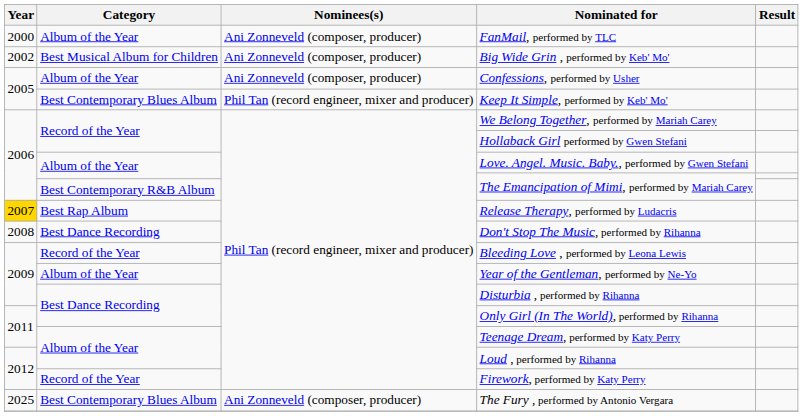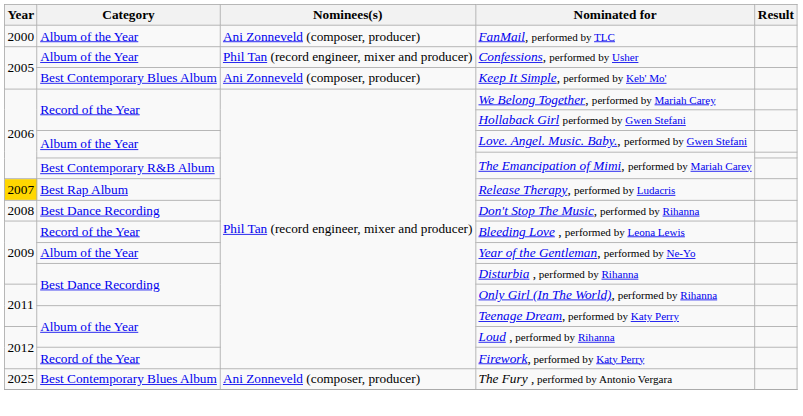- row: 2002 | Best Musical Album for Children | Ani Zonneveld (composer, producer) | Big Wide Grin , performed by Keb' Mo'
Confessions, performed by Usher | Nominees(s): Ani Zonneveld (composer, producer) -> Phil Tan (record engineer, mixer and producer)
Keep It Simple, performed by Keb' Mo' | Nominees(s): Phil Tan (record engineer, mixer and producer) -> Ani Zonneveld (composer, producer)
